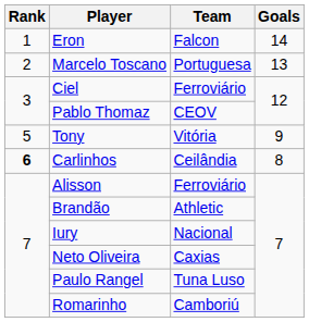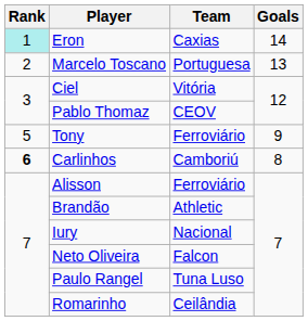Eron | Rank: no background -> paleturquoise background
Eron | Team: Falcon -> Caxias
Ciel | Team: Ferroviário -> Vitória
Tony | Team: Vitória -> Ferroviário
Carlinhos | Team: Ceilândia -> Camboriú
Neto Oliveira | Team: Caxias -> Falcon
Romarinho | Team: Camboriú -> Ceilândia
